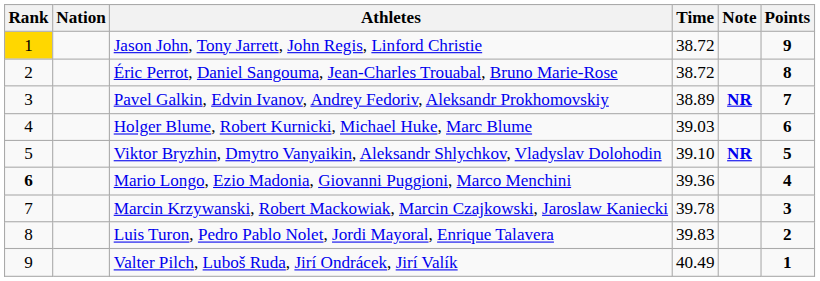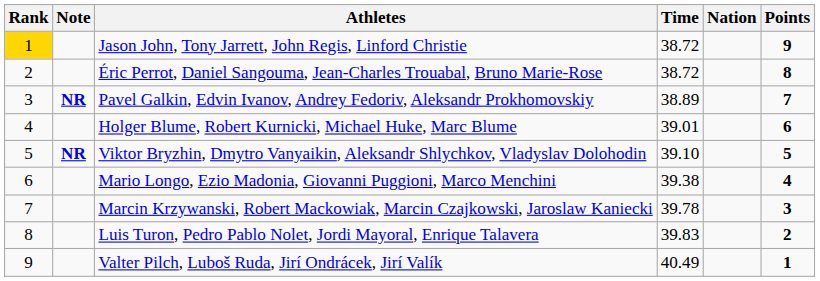columns swapped: Nation <-> Note
Holger Blume, Robert Kurnicki, Michael Huke, Marc Blume | Time: 39.03 -> 39.01
Mario Longo, Ezio Madonia, Giovanni Puggioni, Marco Menchini | Rank: bold -> normal
Mario Longo, Ezio Madonia, Giovanni Puggioni, Marco Menchini | Time: 39.36 -> 39.38
